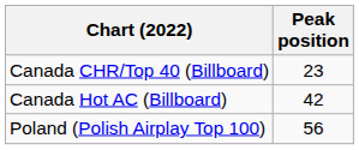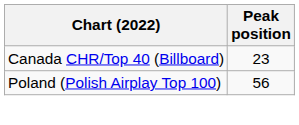- row: Canada Hot AC (Billboard) | 42
